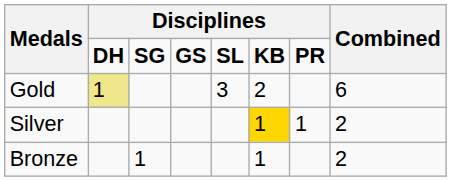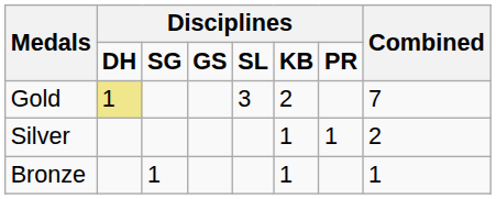Gold | Combined: 6 -> 7
Silver | column 6: gold background -> no background
Bronze | Combined: 2 -> 1
